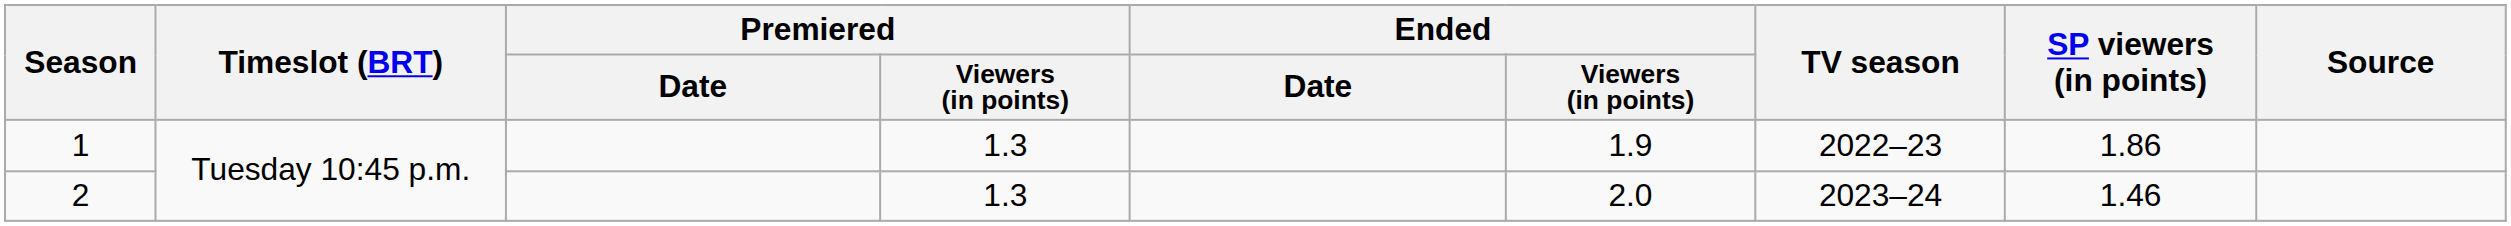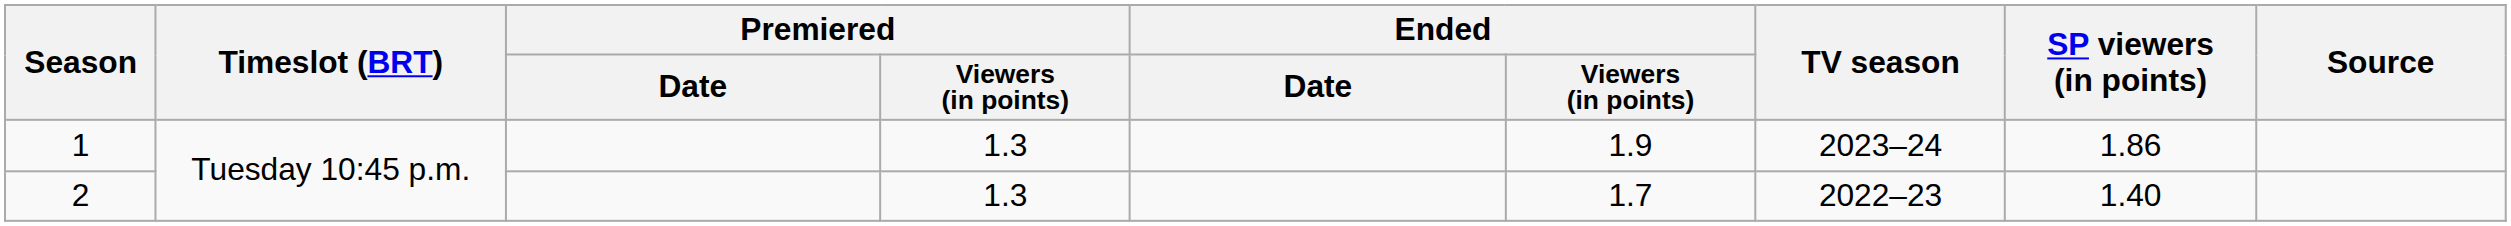1 | TV season: 2022–23 -> 2023–24
2 | Ended / Viewers (in points): 2.0 -> 1.7
2 | TV season: 2023–24 -> 2022–23
2 | SP viewers (in points): 1.46 -> 1.40
